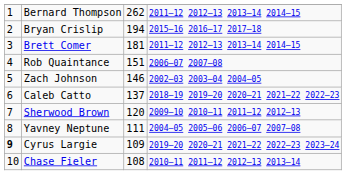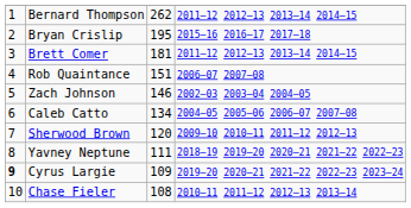Bryan Crislip | column 3: 194 -> 195
Caleb Catto | column 3: 137 -> 134
Caleb Catto | column 4: 2018–19 2019–20 2020–21 2021–22 2022–23 -> 2004–05 2005–06 2006–07 2007–08
Yavney Neptune | column 4: 2004–05 2005–06 2006–07 2007–08 -> 2018–19 2019–20 2020–21 2021–22 2022–23
